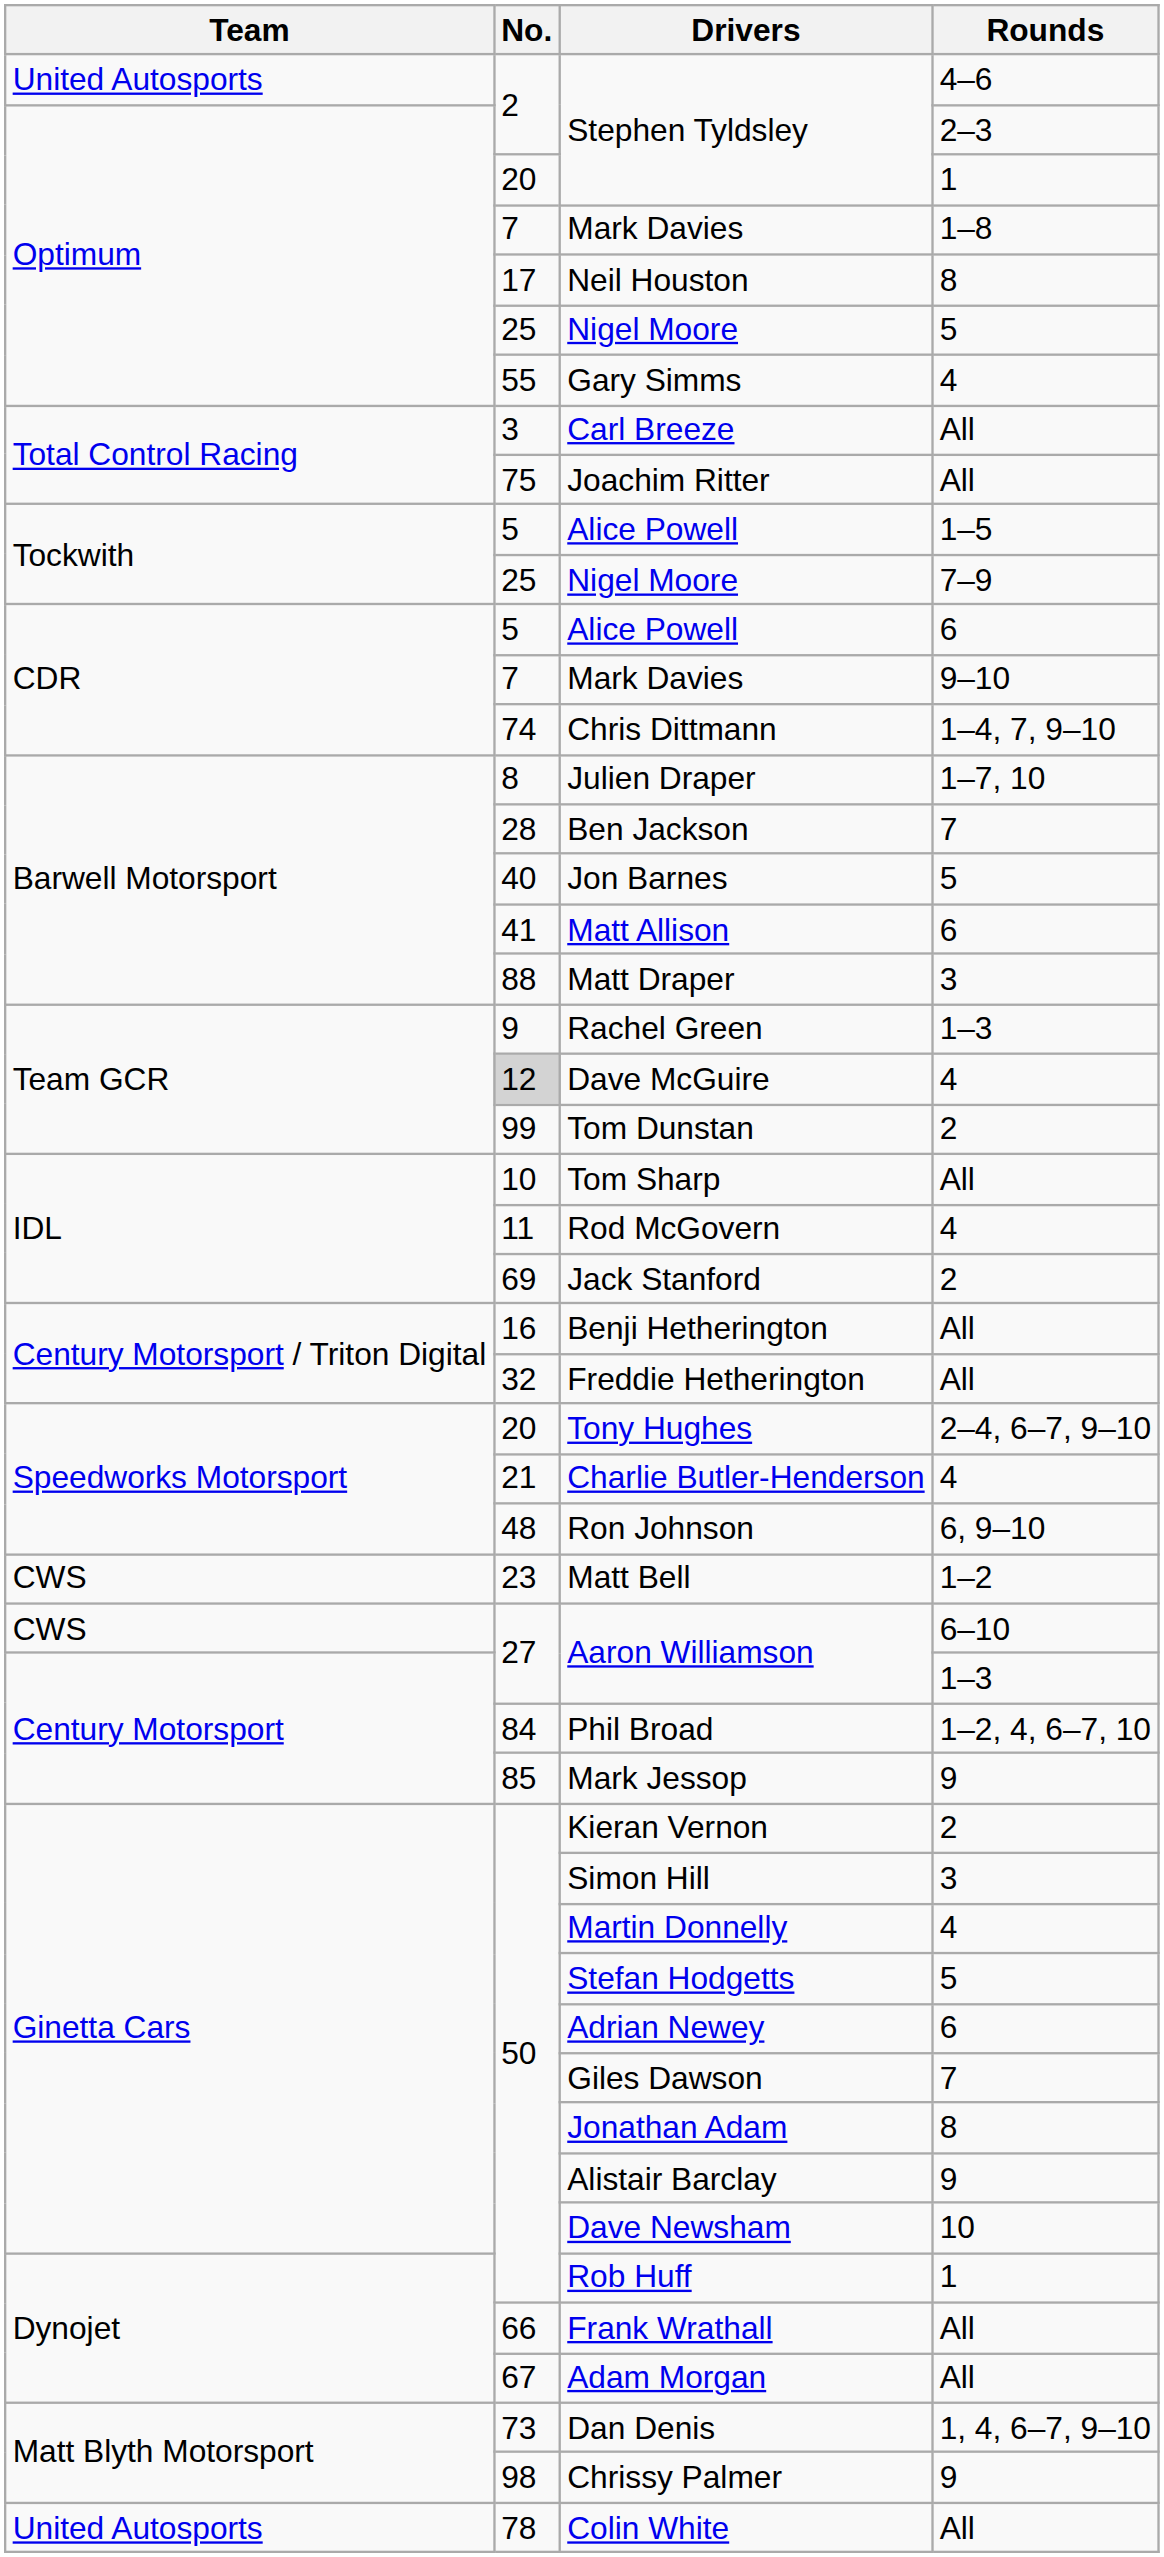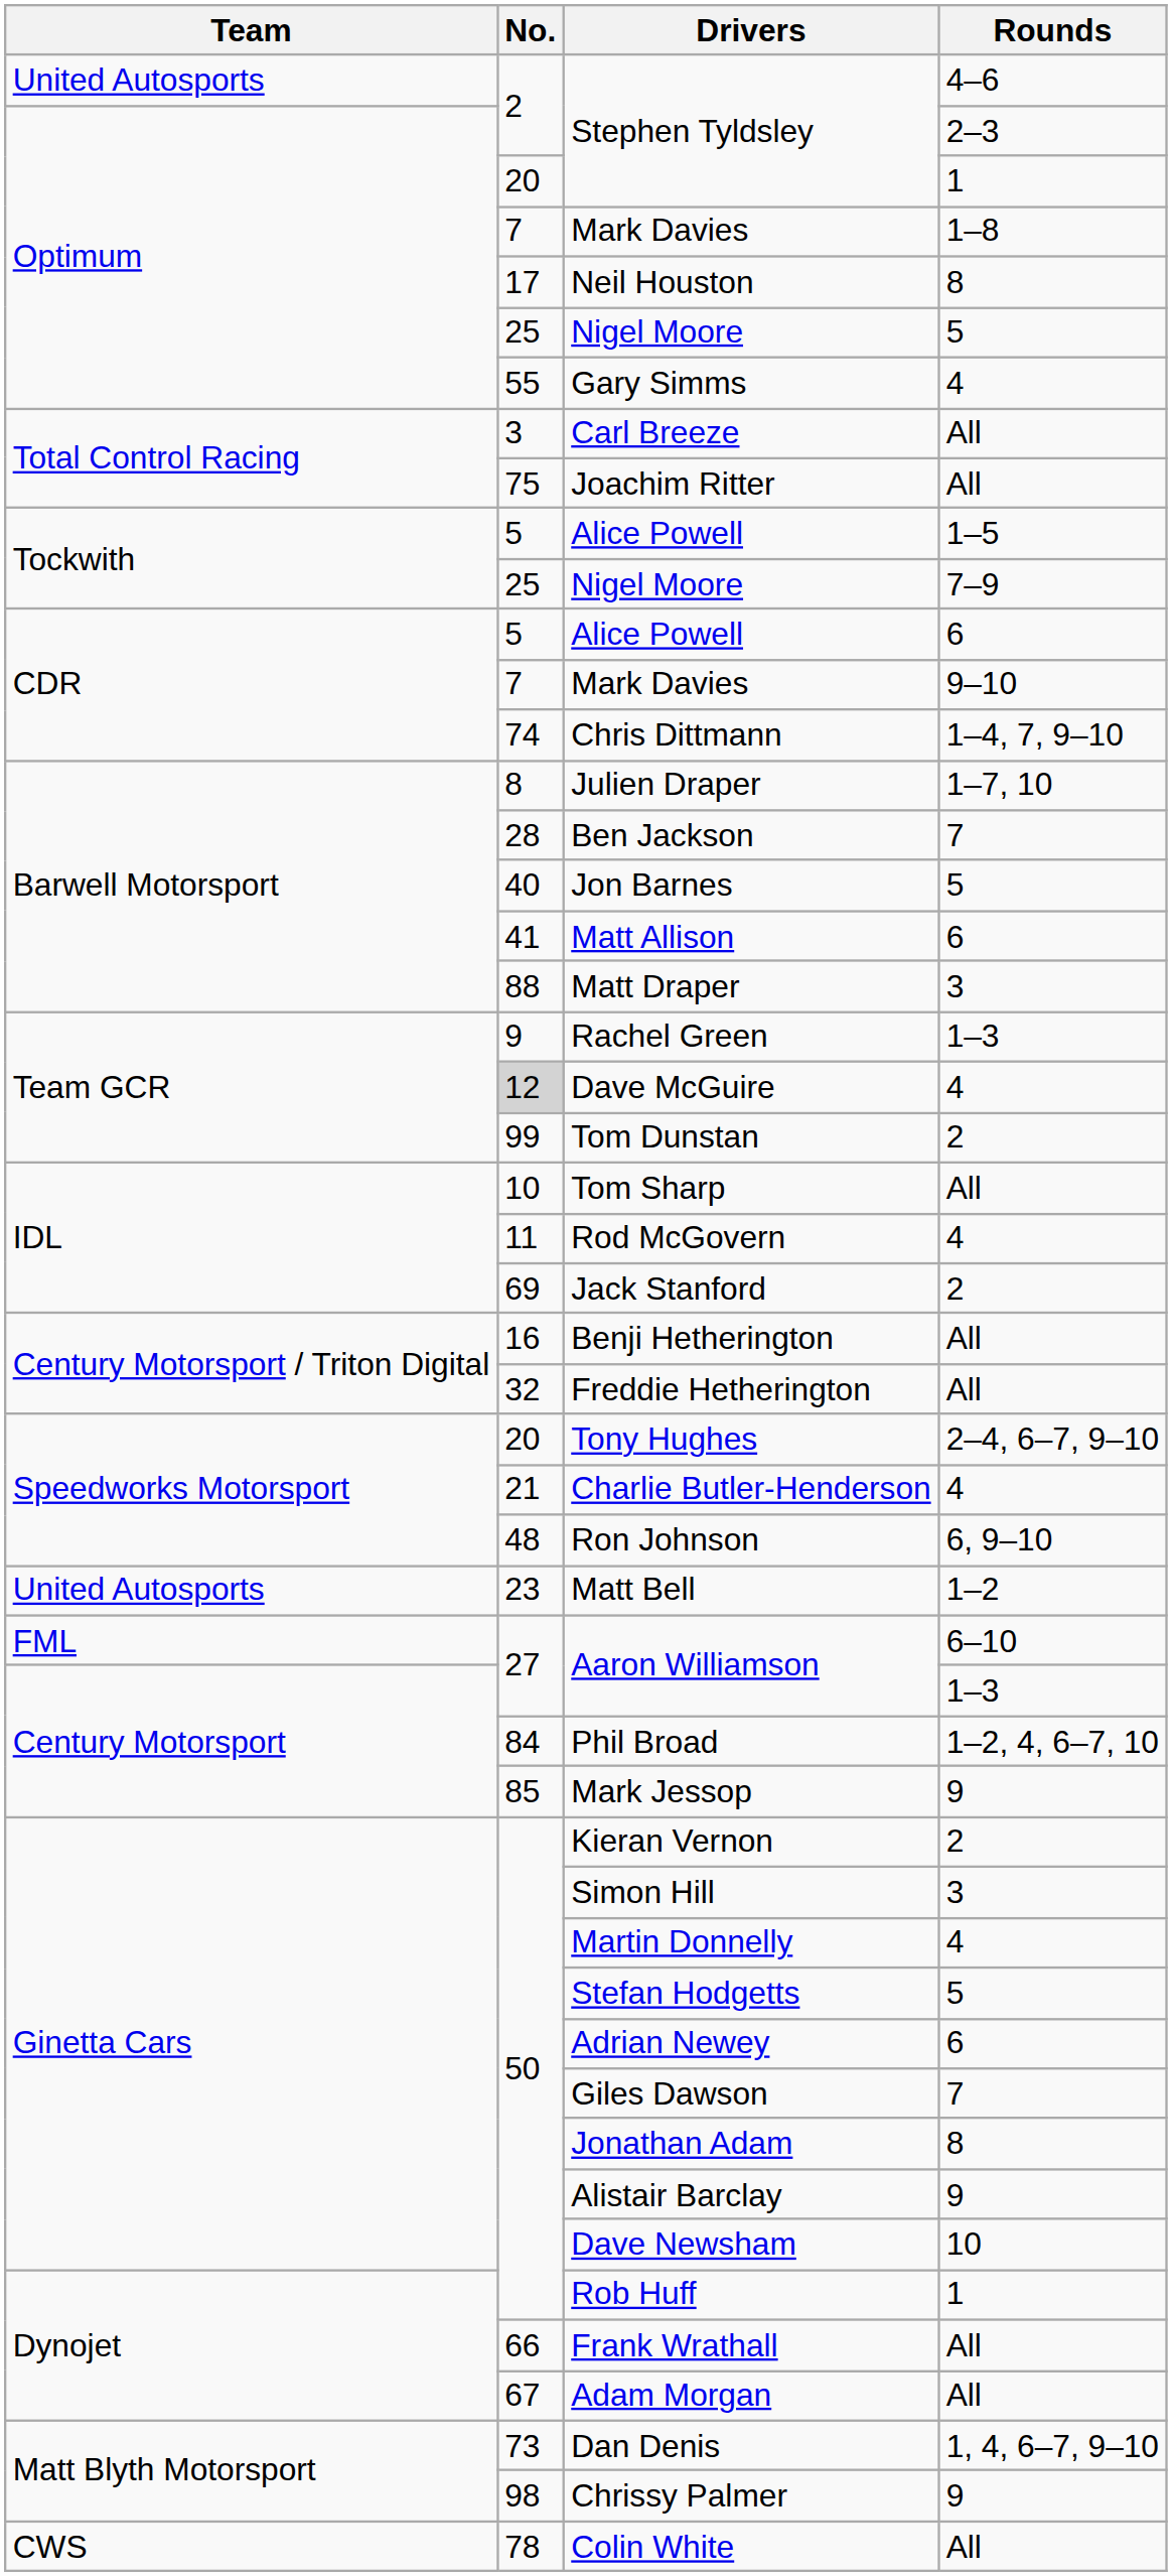Matt Bell | Team: CWS -> United Autosports
Aaron Williamson / 6–10 | Team: CWS -> FML
Colin White | Team: United Autosports -> CWS
